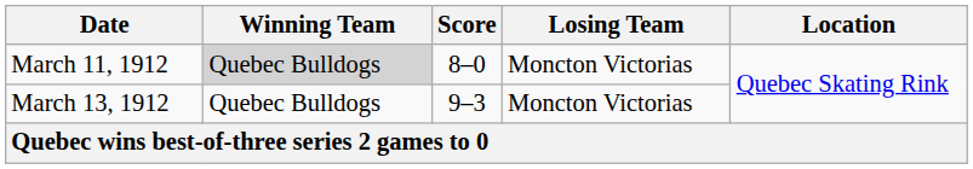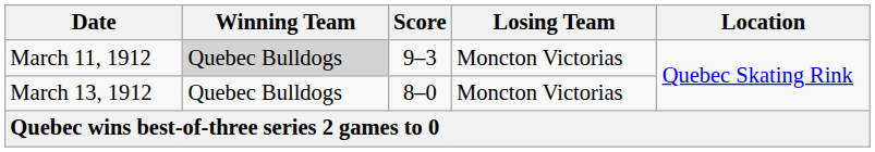March 11, 1912 | Score: 8–0 -> 9–3
March 13, 1912 | Score: 9–3 -> 8–0
